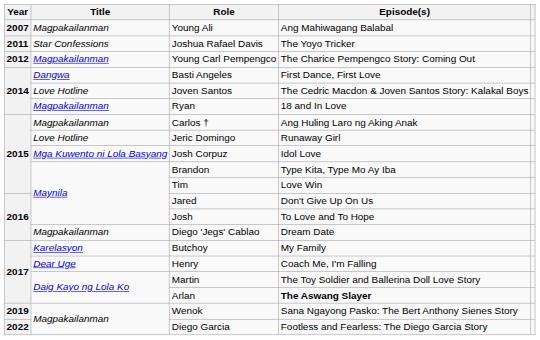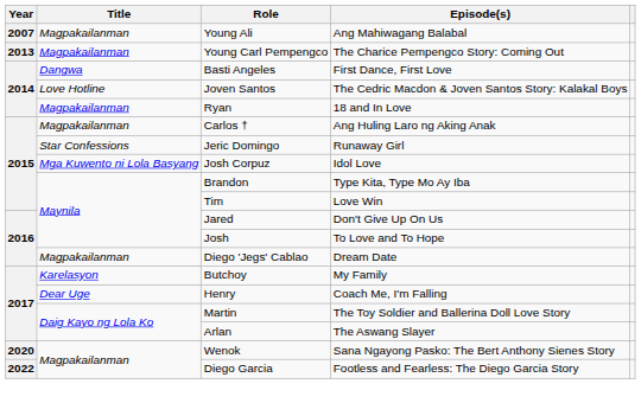- row: 2011 | Star Confessions | Joshua Rafael Davis | The Yoyo Tricker
Young Carl Pempengco | Year: 2012 -> 2013
Jeric Domingo | Title: Love Hotline -> Star Confessions
Arlan | Episode(s): bold -> normal
Wenok | Year: 2019 -> 2020
